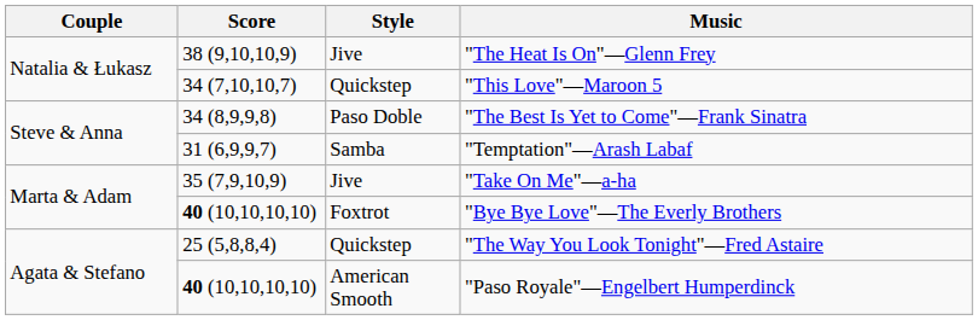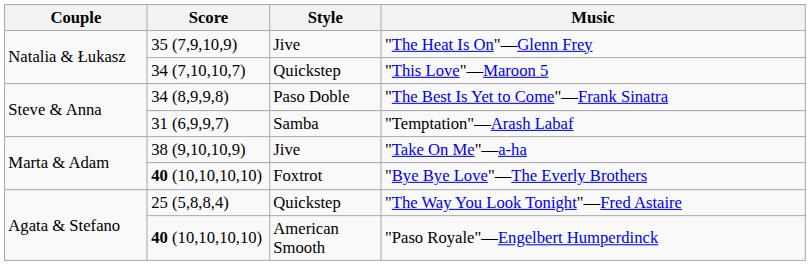"The Heat Is On"—Glenn Frey | Score: 38 (9,10,10,9) -> 35 (7,9,10,9)
"Take On Me"—a-ha | Score: 35 (7,9,10,9) -> 38 (9,10,10,9)
